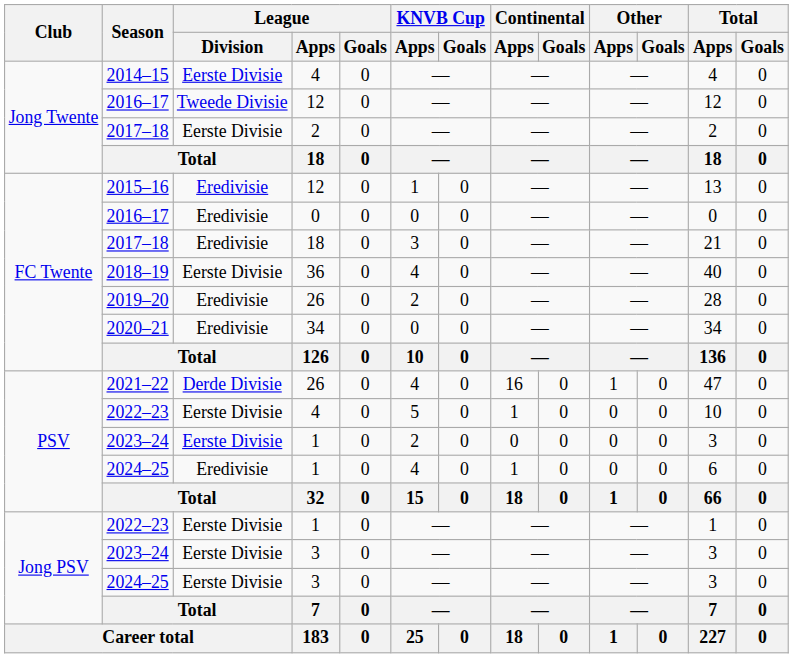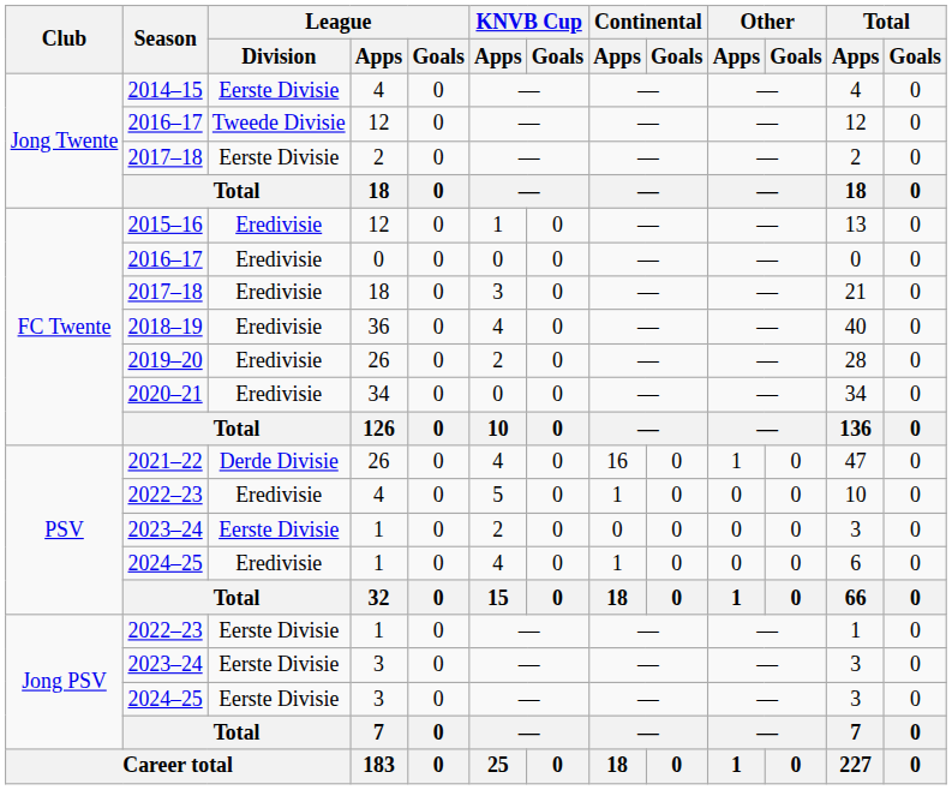2018–19 | League / Division: Eerste Divisie -> Eredivisie
2022–23 / 4 | League / Division: Eerste Divisie -> Eredivisie
